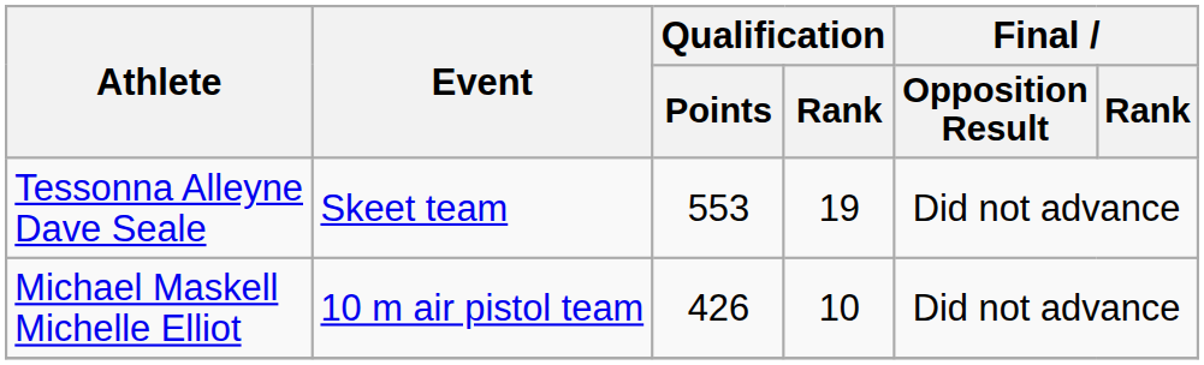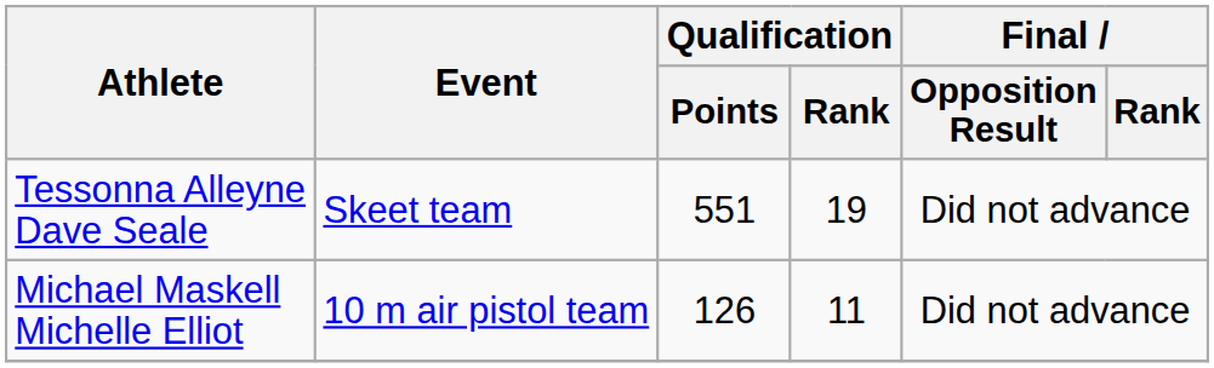Tessonna Alleyne Dave Seale | Qualification / Points: 553 -> 551
Michael Maskell Michelle Elliot | Qualification / Points: 426 -> 126
Michael Maskell Michelle Elliot | Qualification / Rank: 10 -> 11
